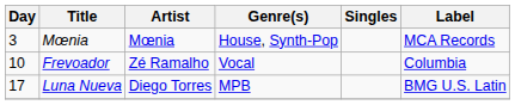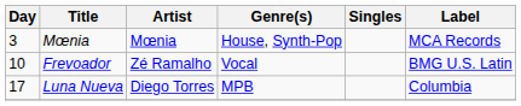Frevoador | Label: Columbia -> BMG U.S. Latin
Luna Nueva | Label: BMG U.S. Latin -> Columbia
